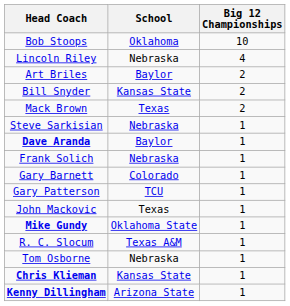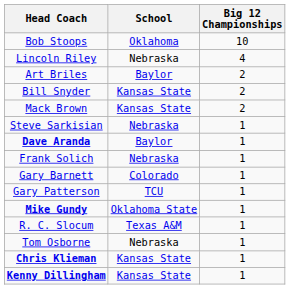Mack Brown | School: Texas -> Kansas State
- row: John Mackovic | Texas | 1
Kenny Dillingham | School: Arizona State -> Kansas State
